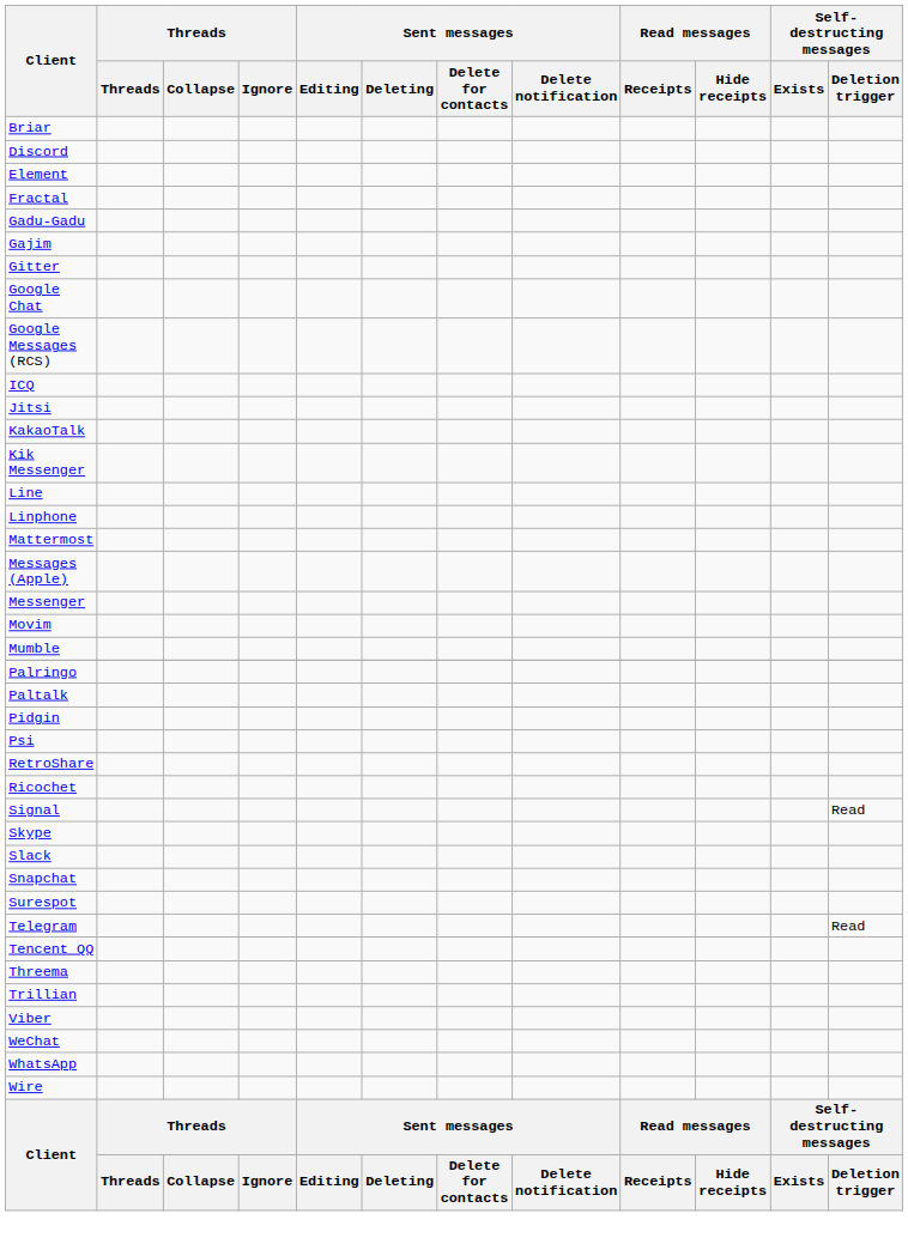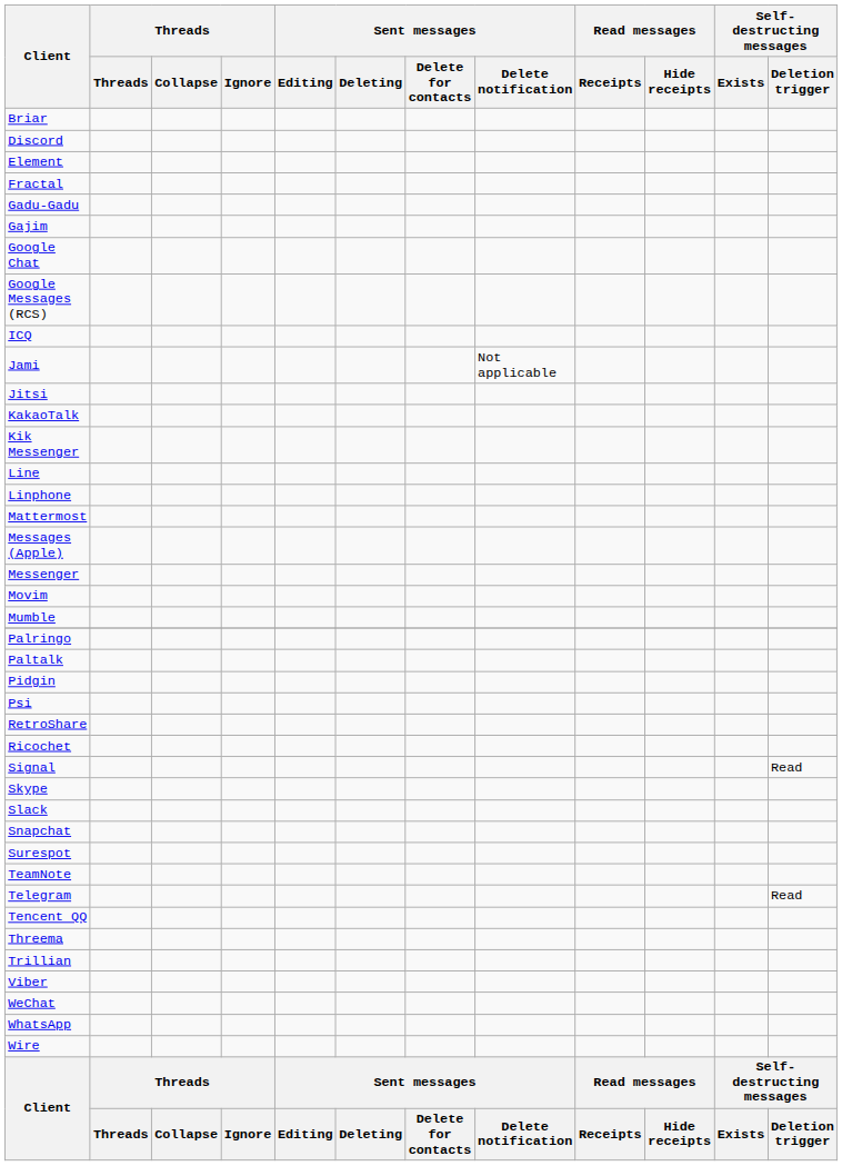- row: Gitter
+ row: Jami | Not applicable
+ row: TeamNote
